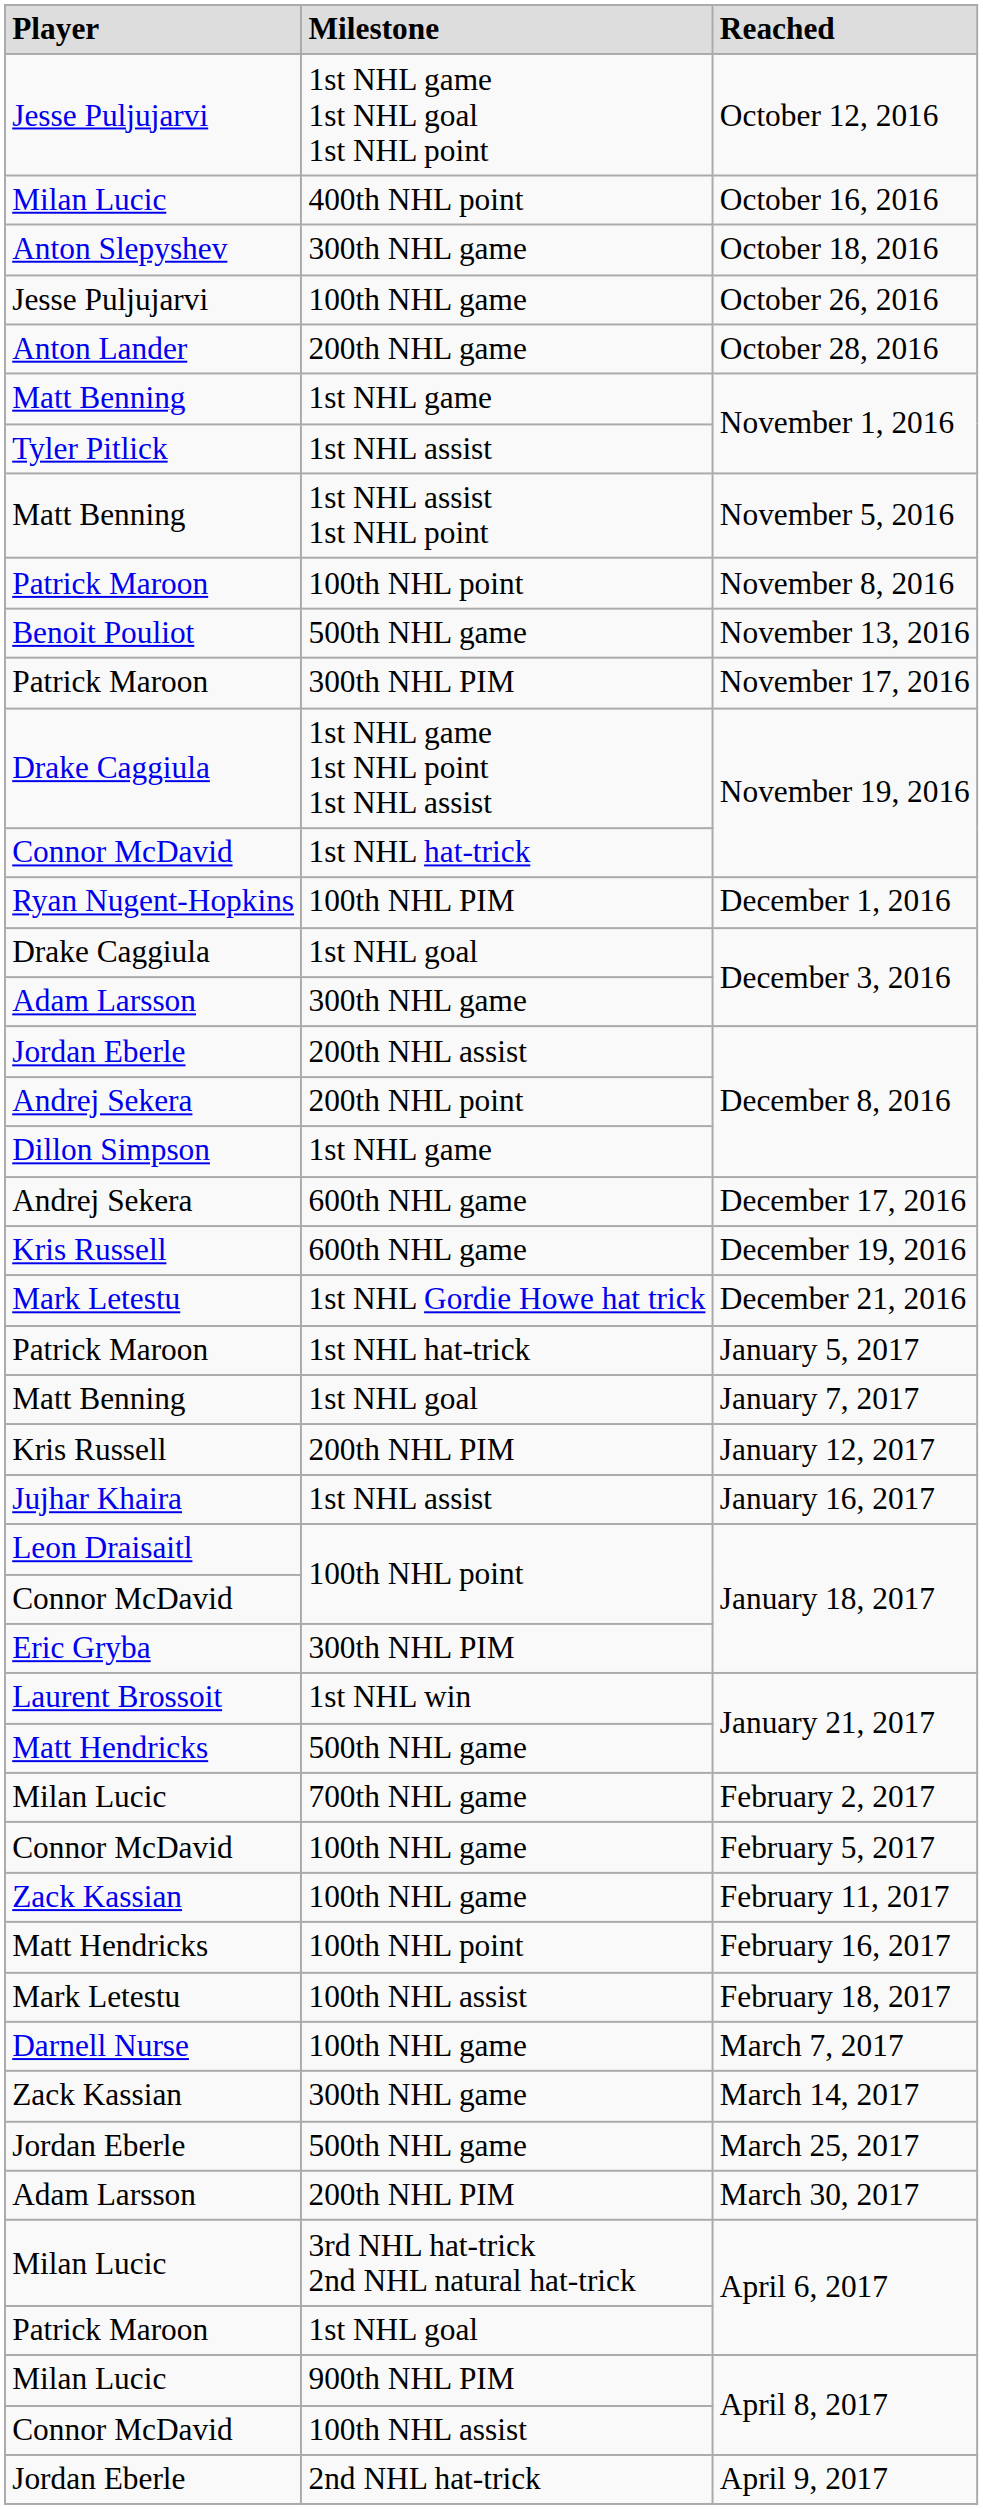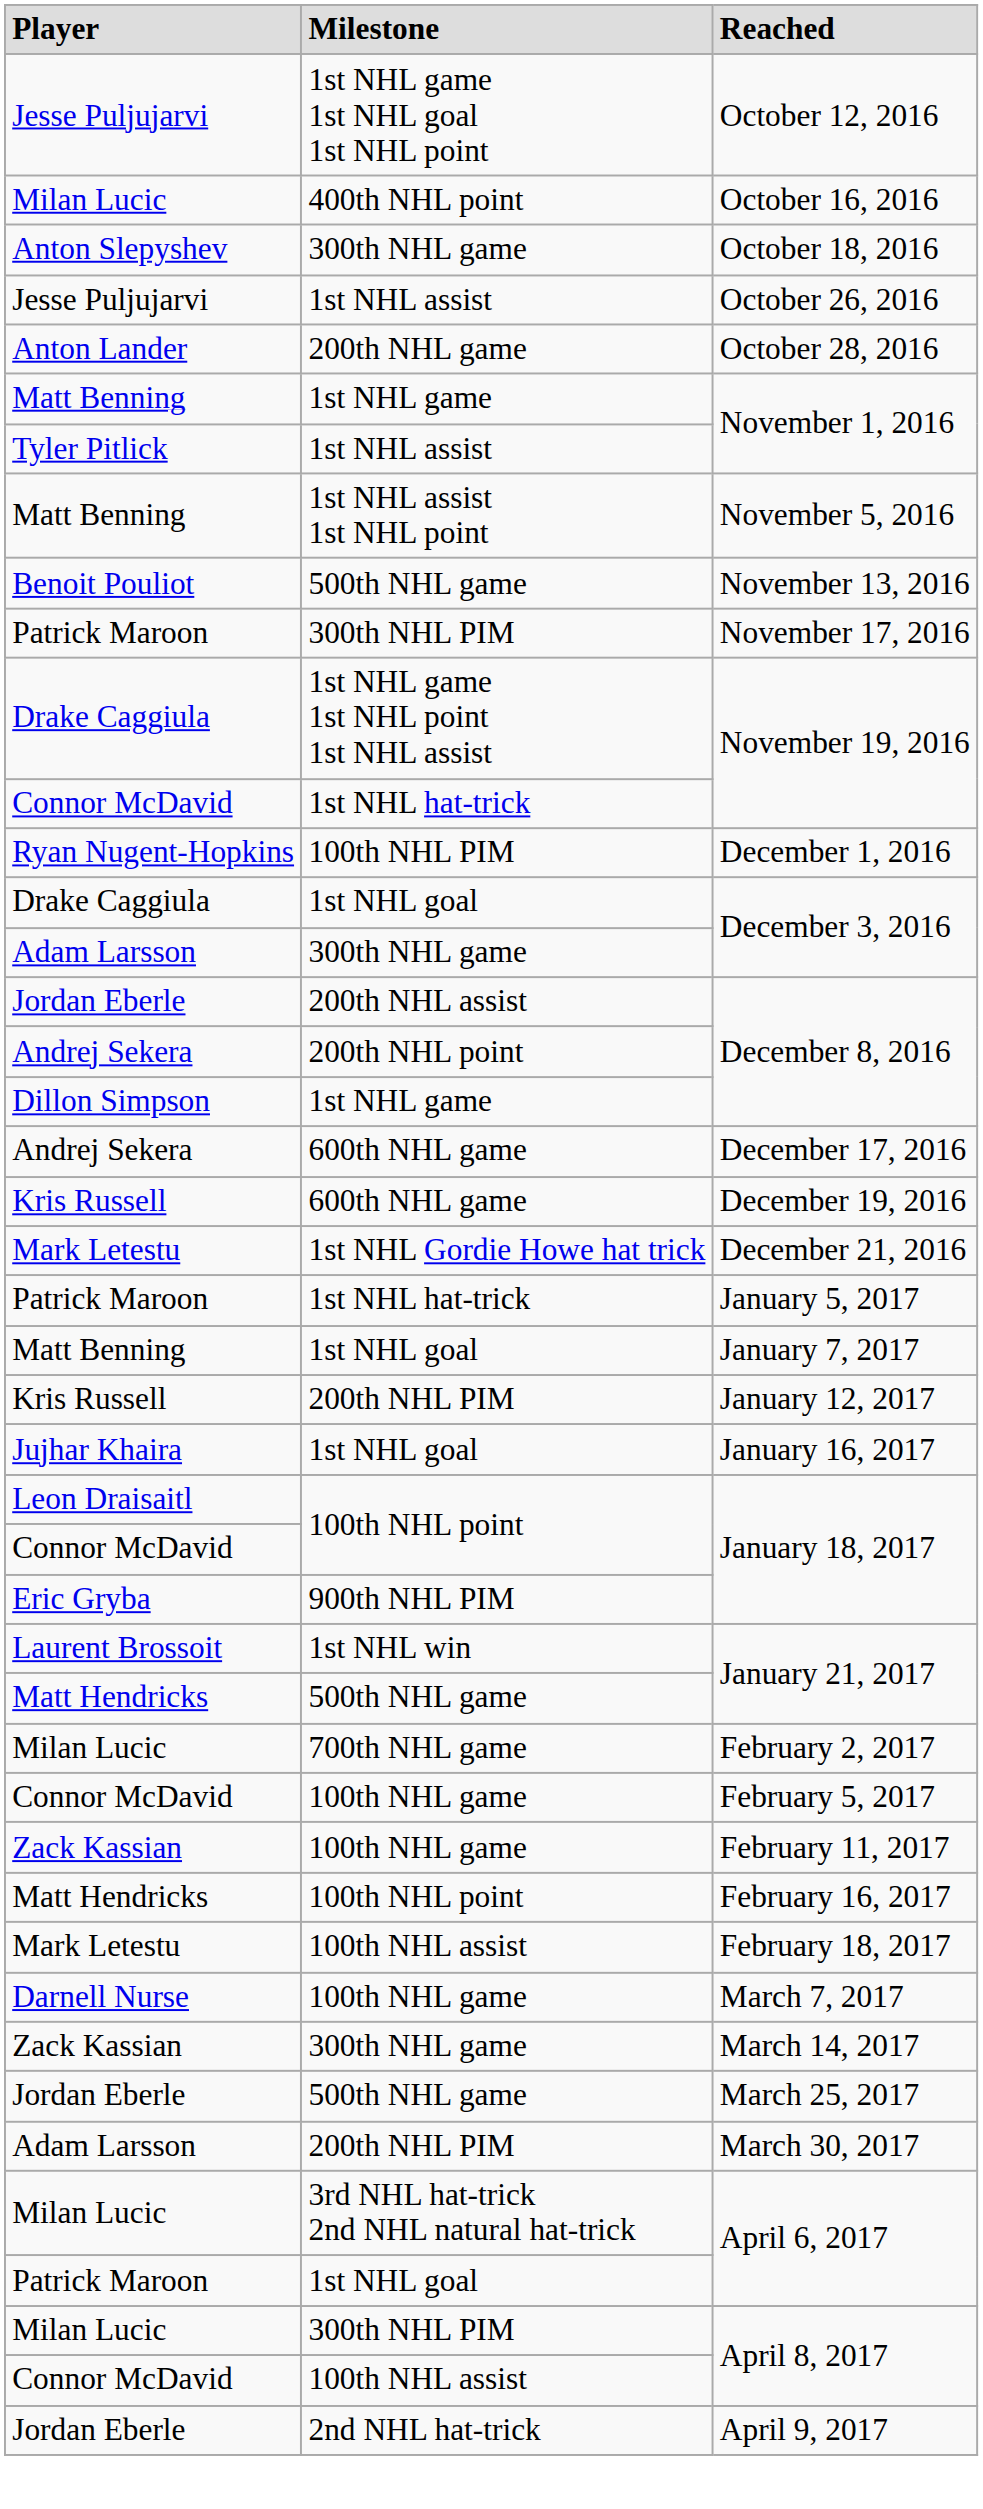October 26, 2016 | Milestone: 100th NHL game -> 1st NHL assist
- row: Patrick Maroon | 100th NHL point | November 8, 2016
January 16, 2017 | Milestone: 1st NHL assist -> 1st NHL goal
Eric Gryba / January 18, 2017 | Milestone: 300th NHL PIM -> 900th NHL PIM
Milan Lucic / April 8, 2017 | Milestone: 900th NHL PIM -> 300th NHL PIM
